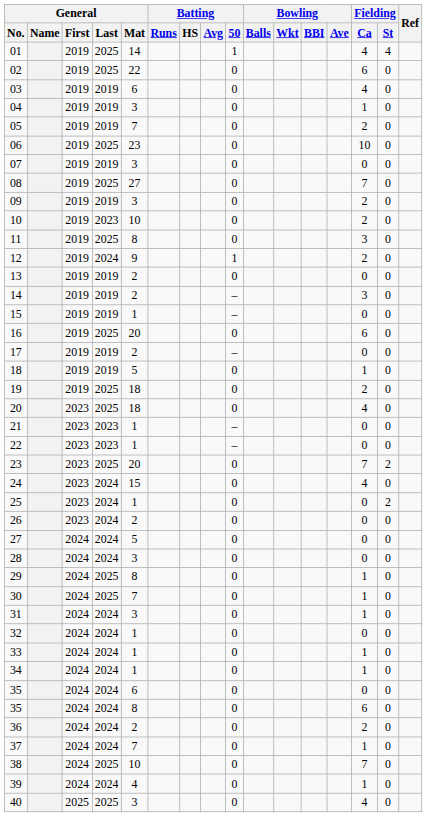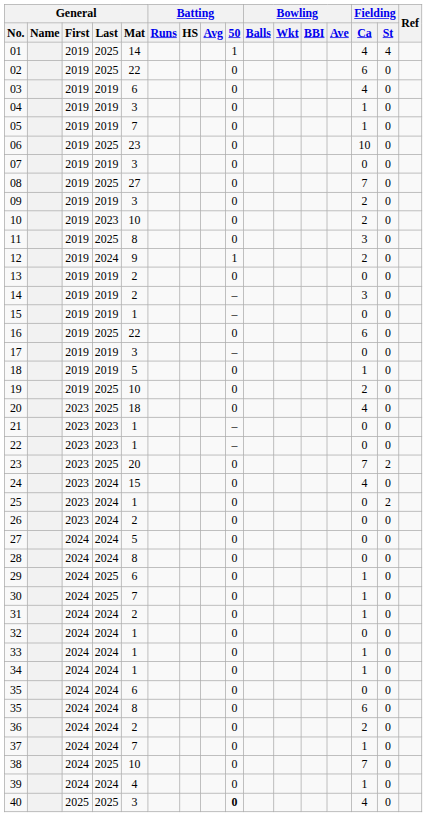05 | Fielding / Ca: 2 -> 1
16 | General / Mat: 20 -> 22
17 | General / Mat: 2 -> 3
19 | General / Mat: 18 -> 10
28 | General / Mat: 3 -> 8
29 | General / Mat: 8 -> 6
31 | General / Mat: 3 -> 2
40 | Batting / 50: normal -> bold
